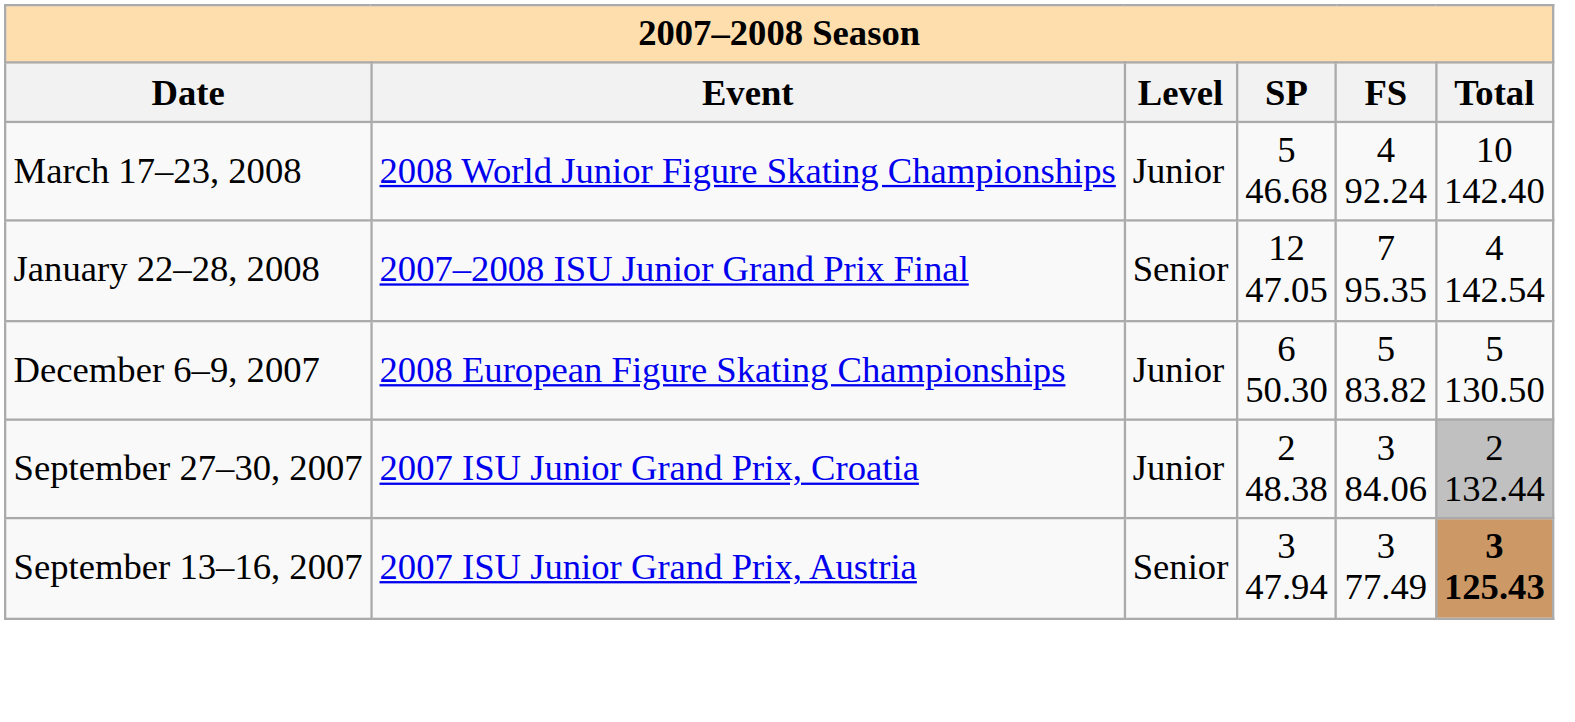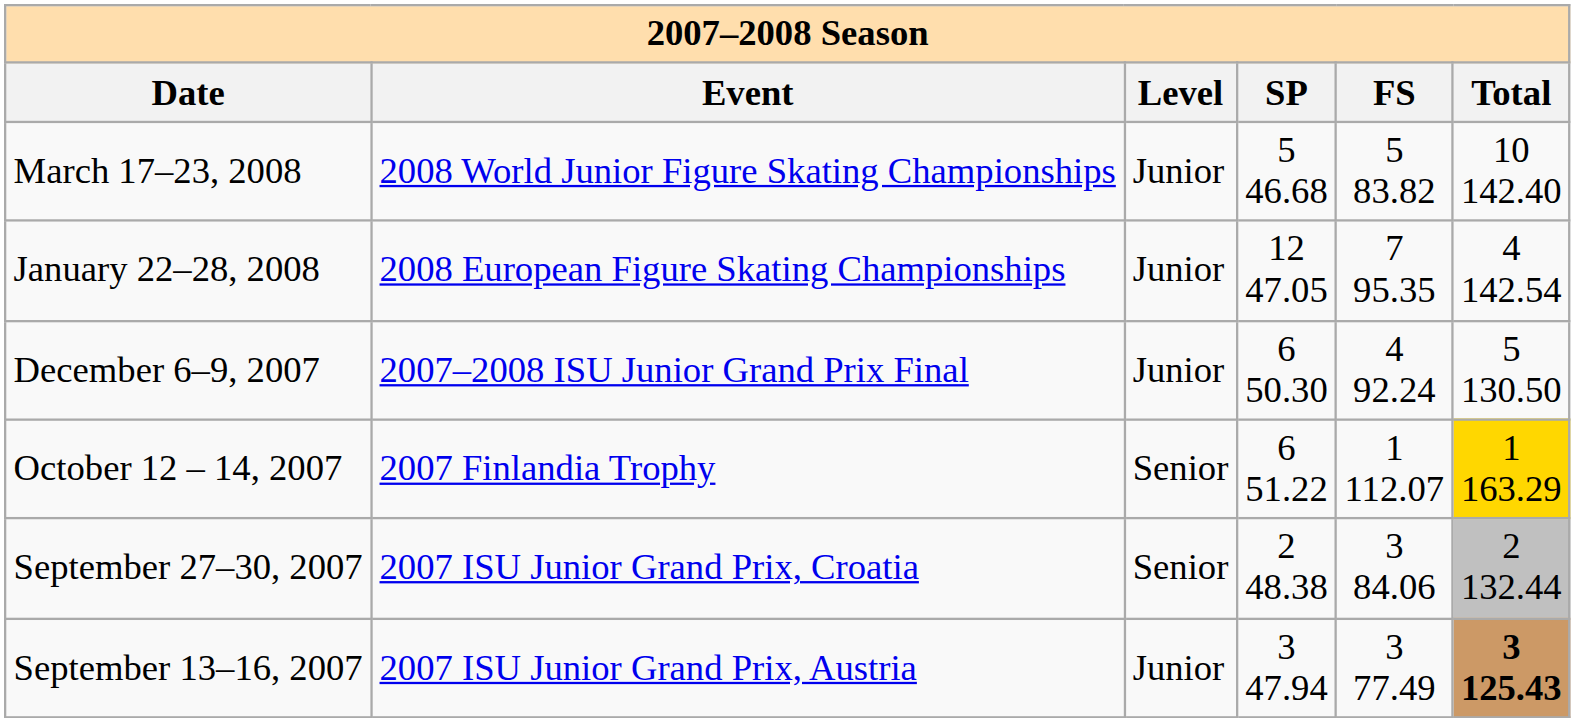March 17–23, 2008 | FS: 4 92.24 -> 5 83.82
January 22–28, 2008 | Event: 2007–2008 ISU Junior Grand Prix Final -> 2008 European Figure Skating Championships
January 22–28, 2008 | Level: Senior -> Junior
December 6–9, 2007 | Event: 2008 European Figure Skating Championships -> 2007–2008 ISU Junior Grand Prix Final
December 6–9, 2007 | FS: 5 83.82 -> 4 92.24
+ row: October 12 – 14, 2007 | 2007 Finlandia Trophy | Senior | 6 51.22 | 1 112.07 | 1 163.29
September 27–30, 2007 | Level: Junior -> Senior
September 13–16, 2007 | Level: Senior -> Junior
